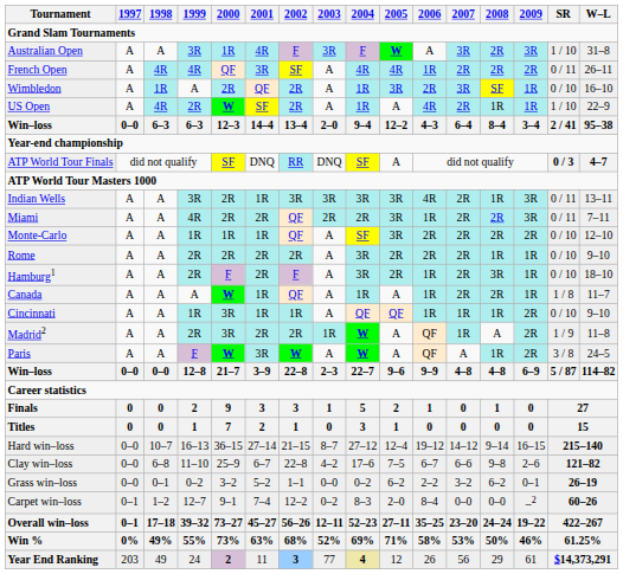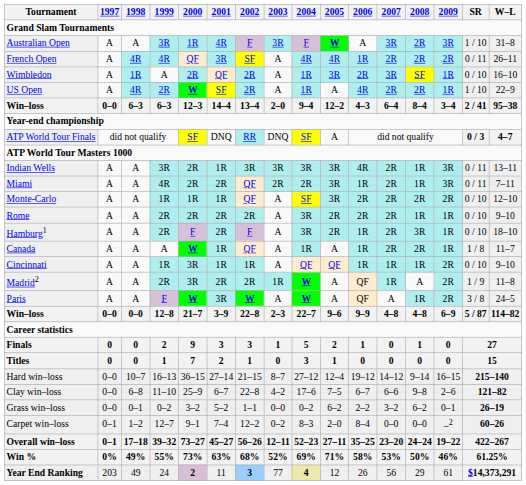US Open | 2008: 1R -> 2R
Miami | 2008: 2R -> 1R
